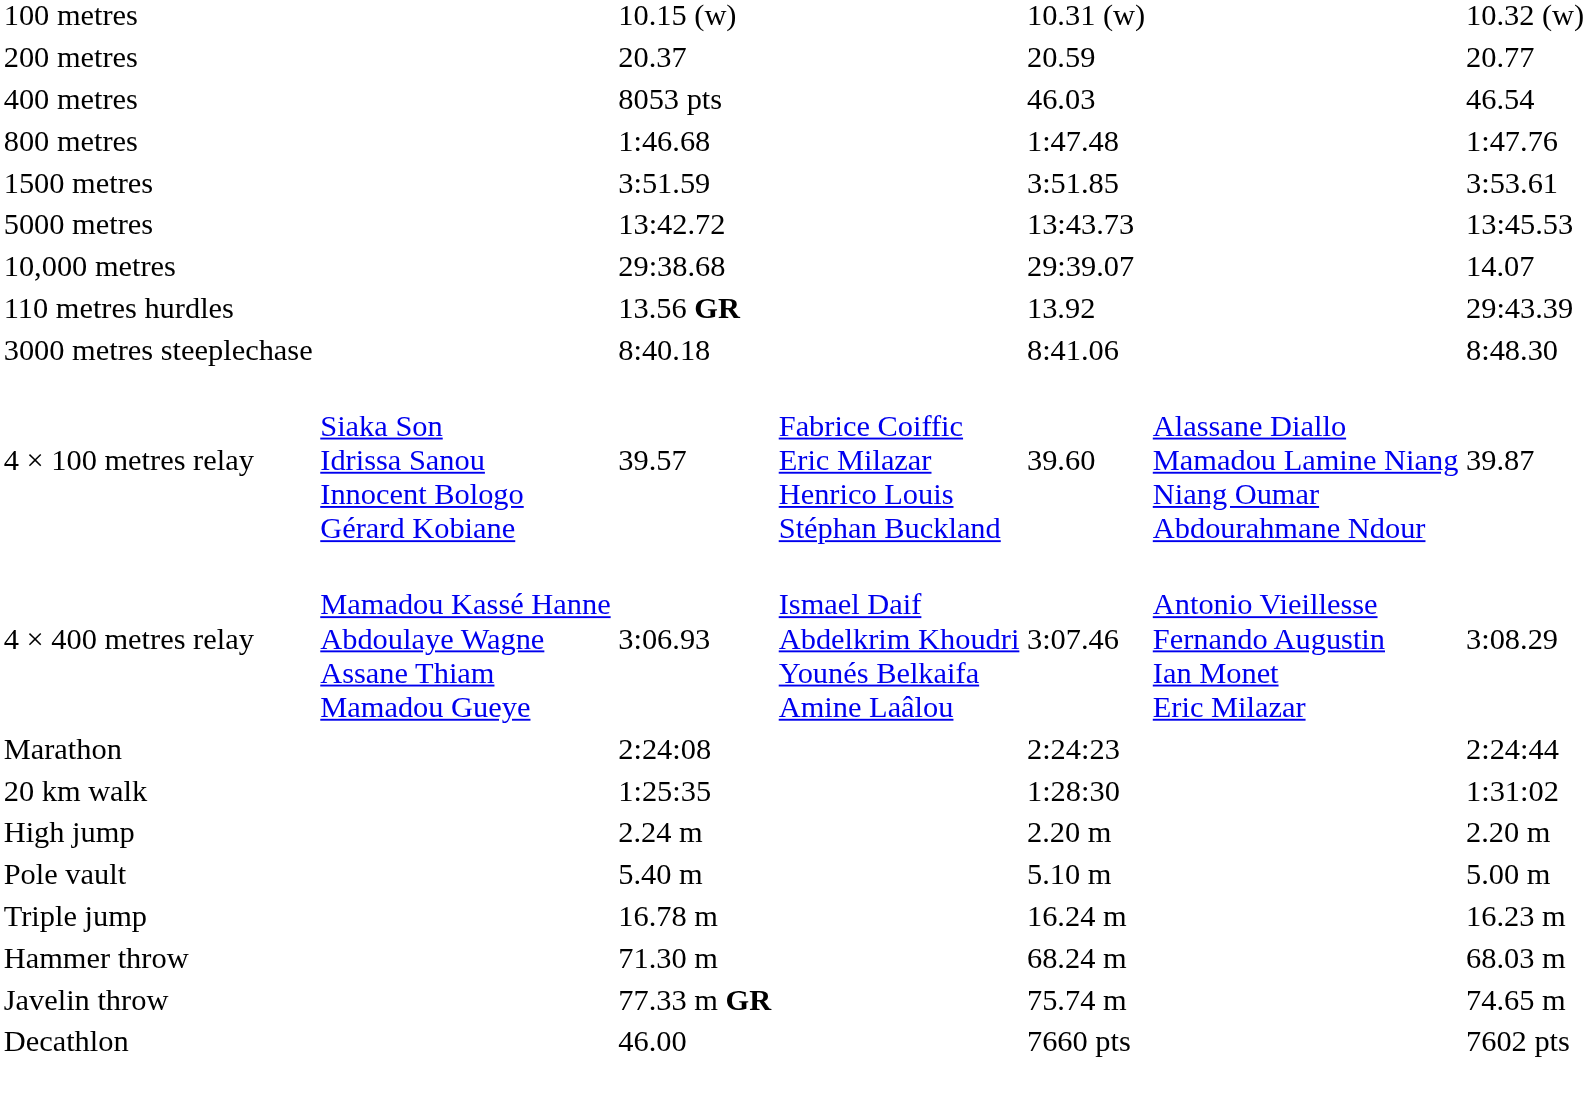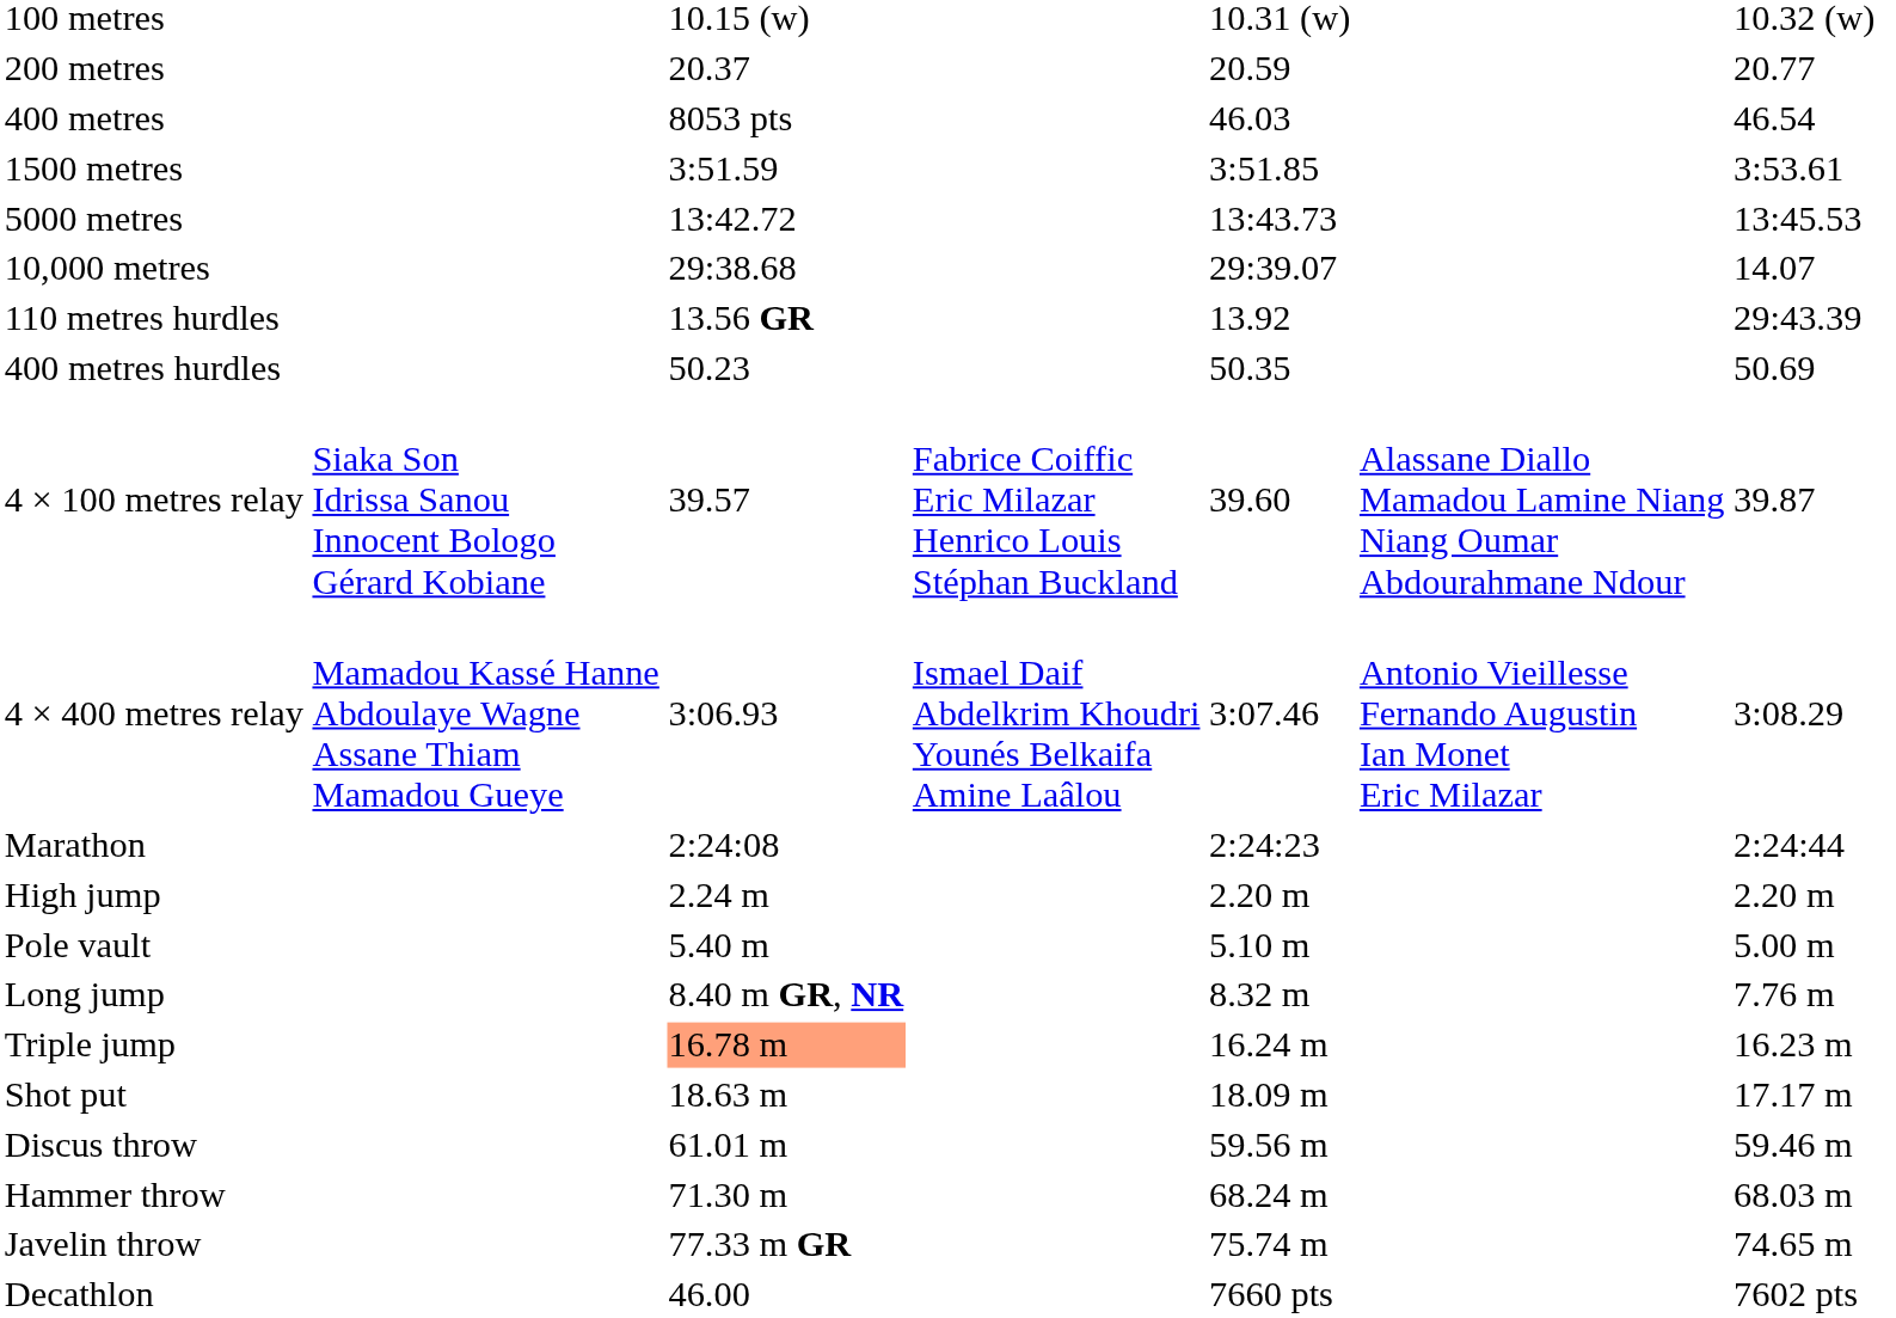- row: 800 metres | 1:46.68 | 1:47.48 | 1:47.76
+ row: 400 metres hurdles | 50.23 | 50.35 | 50.69
- row: 3000 metres steeplechase | 8:40.18 | 8:41.06 | 8:48.30
- row: 20 km walk | 1:25:35 | 1:28:30 | 1:31:02
+ row: Long jump | 8.40 m GR, NR | 8.32 m | 7.76 m
Triple jump | column 3: no background -> lightsalmon background
+ row: Shot put | 18.63 m | 18.09 m | 17.17 m
+ row: Discus throw | 61.01 m | 59.56 m | 59.46 m
